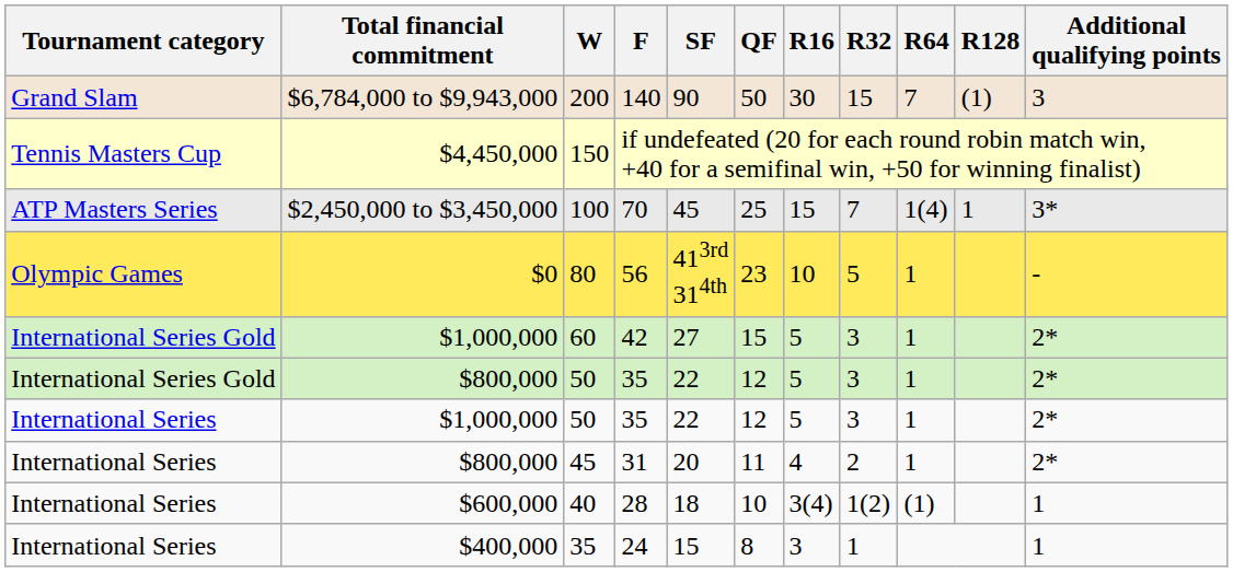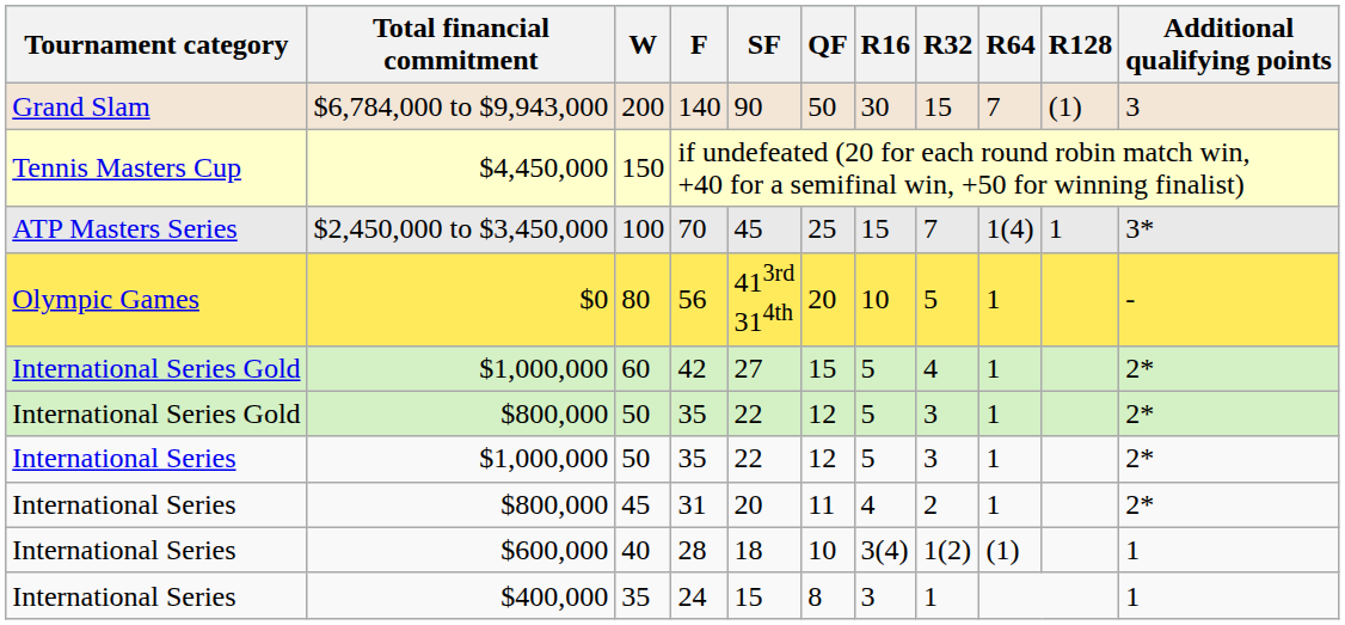80 | QF: 23 -> 20
60 | R32: 3 -> 4
